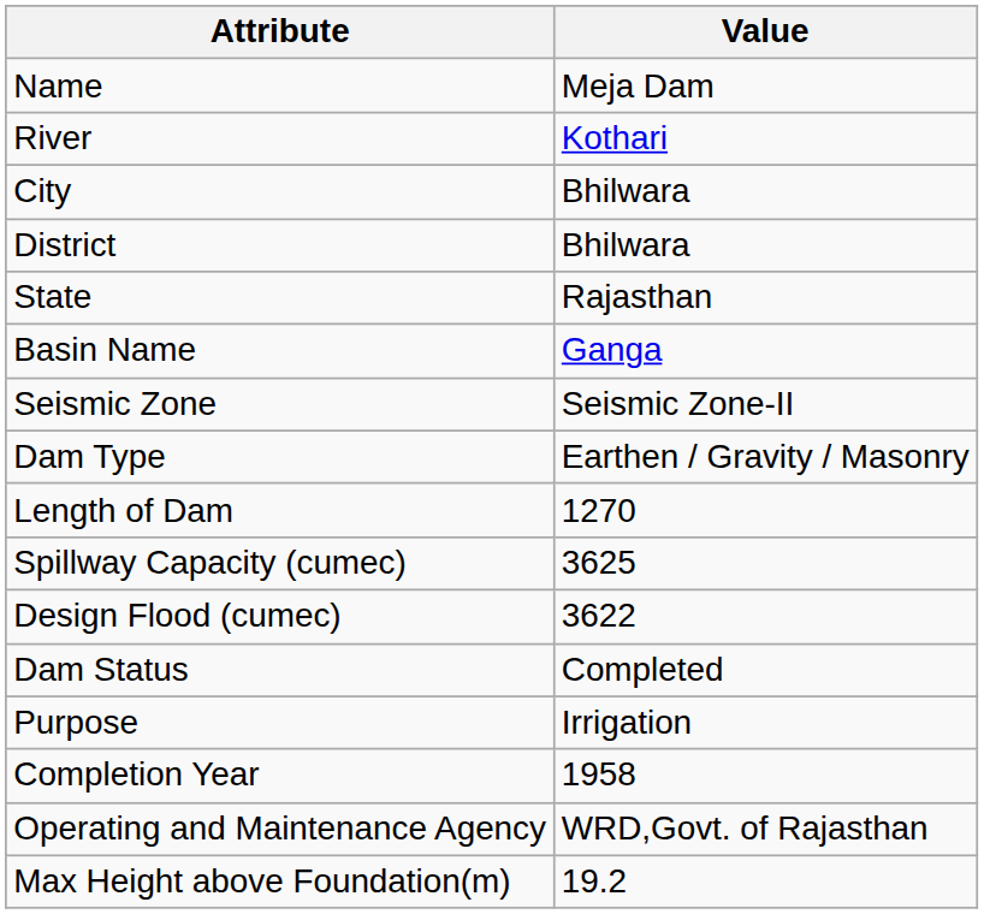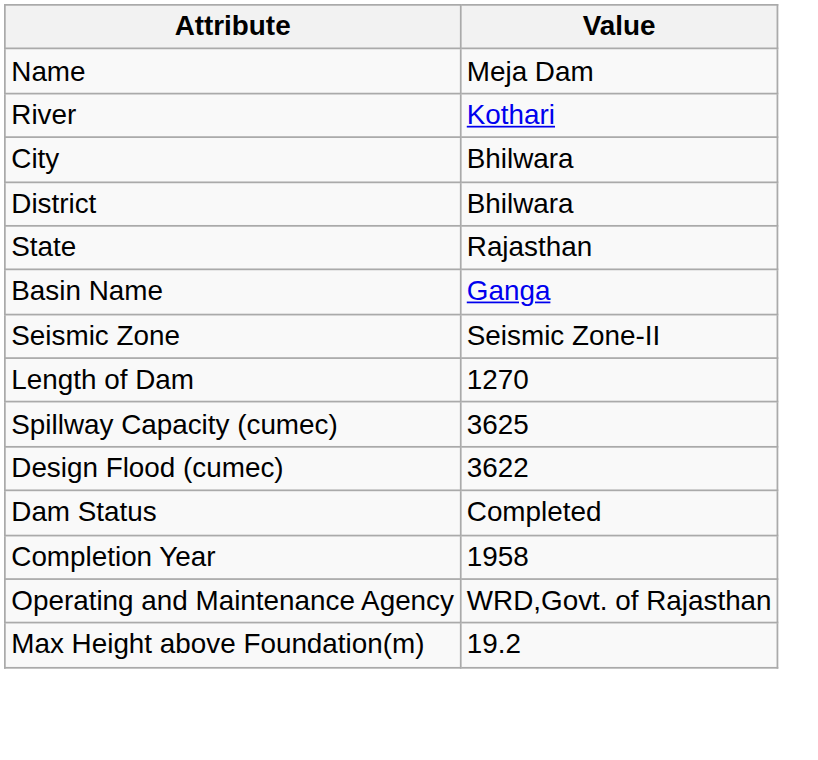- row: Dam Type | Earthen / Gravity / Masonry
- row: Purpose | Irrigation
